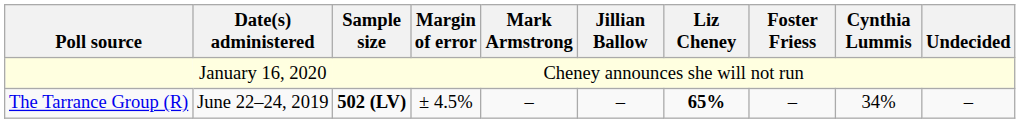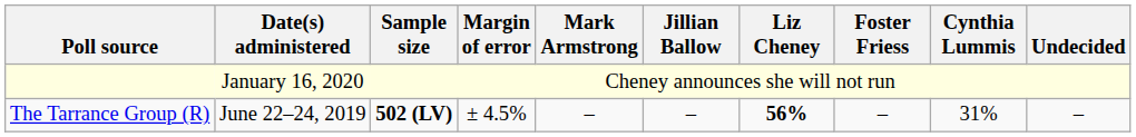The Tarrance Group (R) | Liz Cheney: 65% -> 56%
The Tarrance Group (R) | Cynthia Lummis: 34% -> 31%
